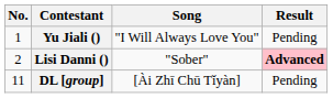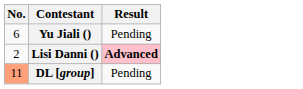- column: Song | "I Will Always Love You" | "Sober" | [Ài Zhī Chū Tǐyàn]
Yu Jiali () | No.: 1 -> 6
DL [group] | No.: no background -> lightsalmon background
